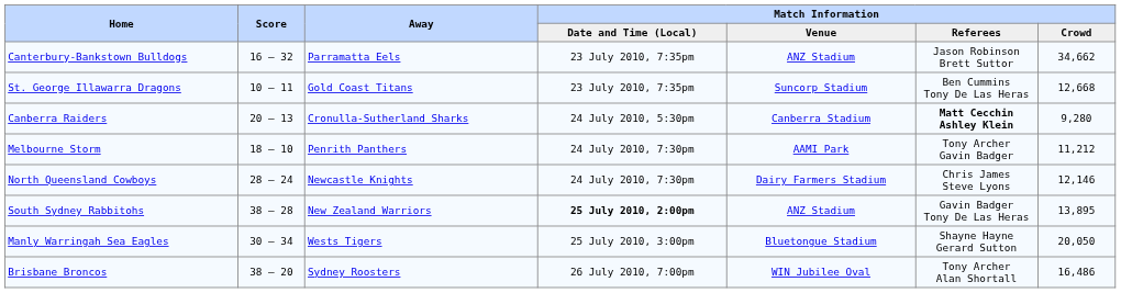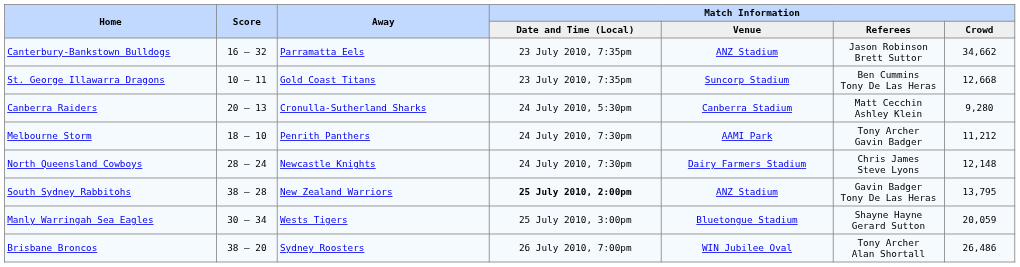Canberra Raiders | Match Information / Referees: bold -> normal
North Queensland Cowboys | Match Information / Crowd: 12,146 -> 12,148
South Sydney Rabbitohs | Match Information / Crowd: 13,895 -> 13,795
Manly Warringah Sea Eagles | Match Information / Crowd: 20,050 -> 20,059
Brisbane Broncos | Match Information / Crowd: 16,486 -> 26,486
